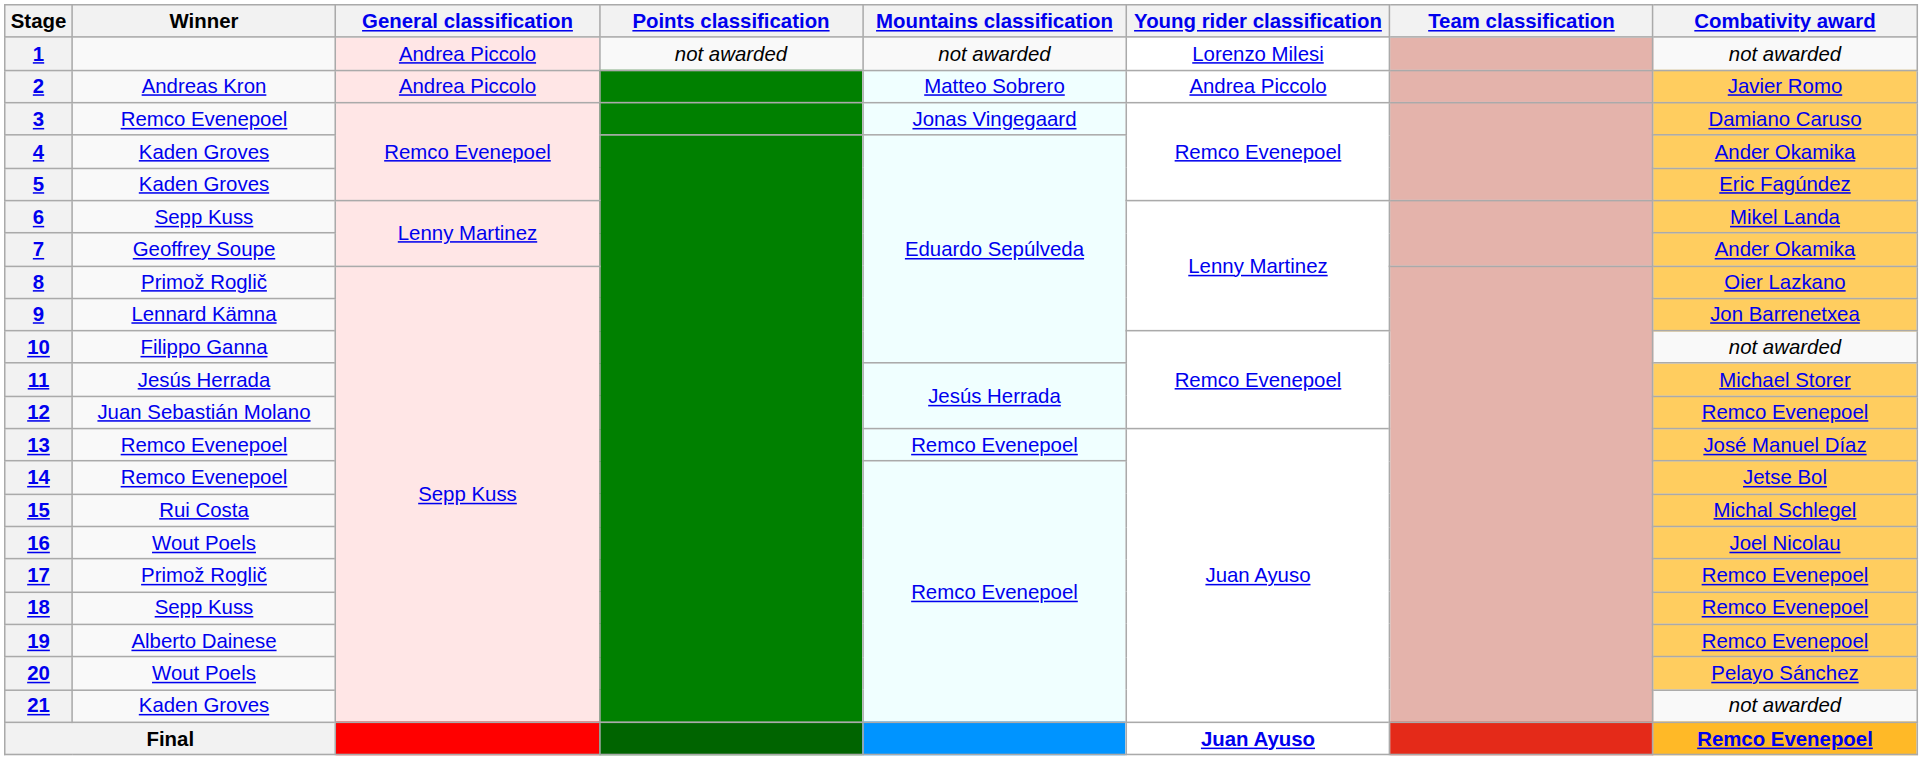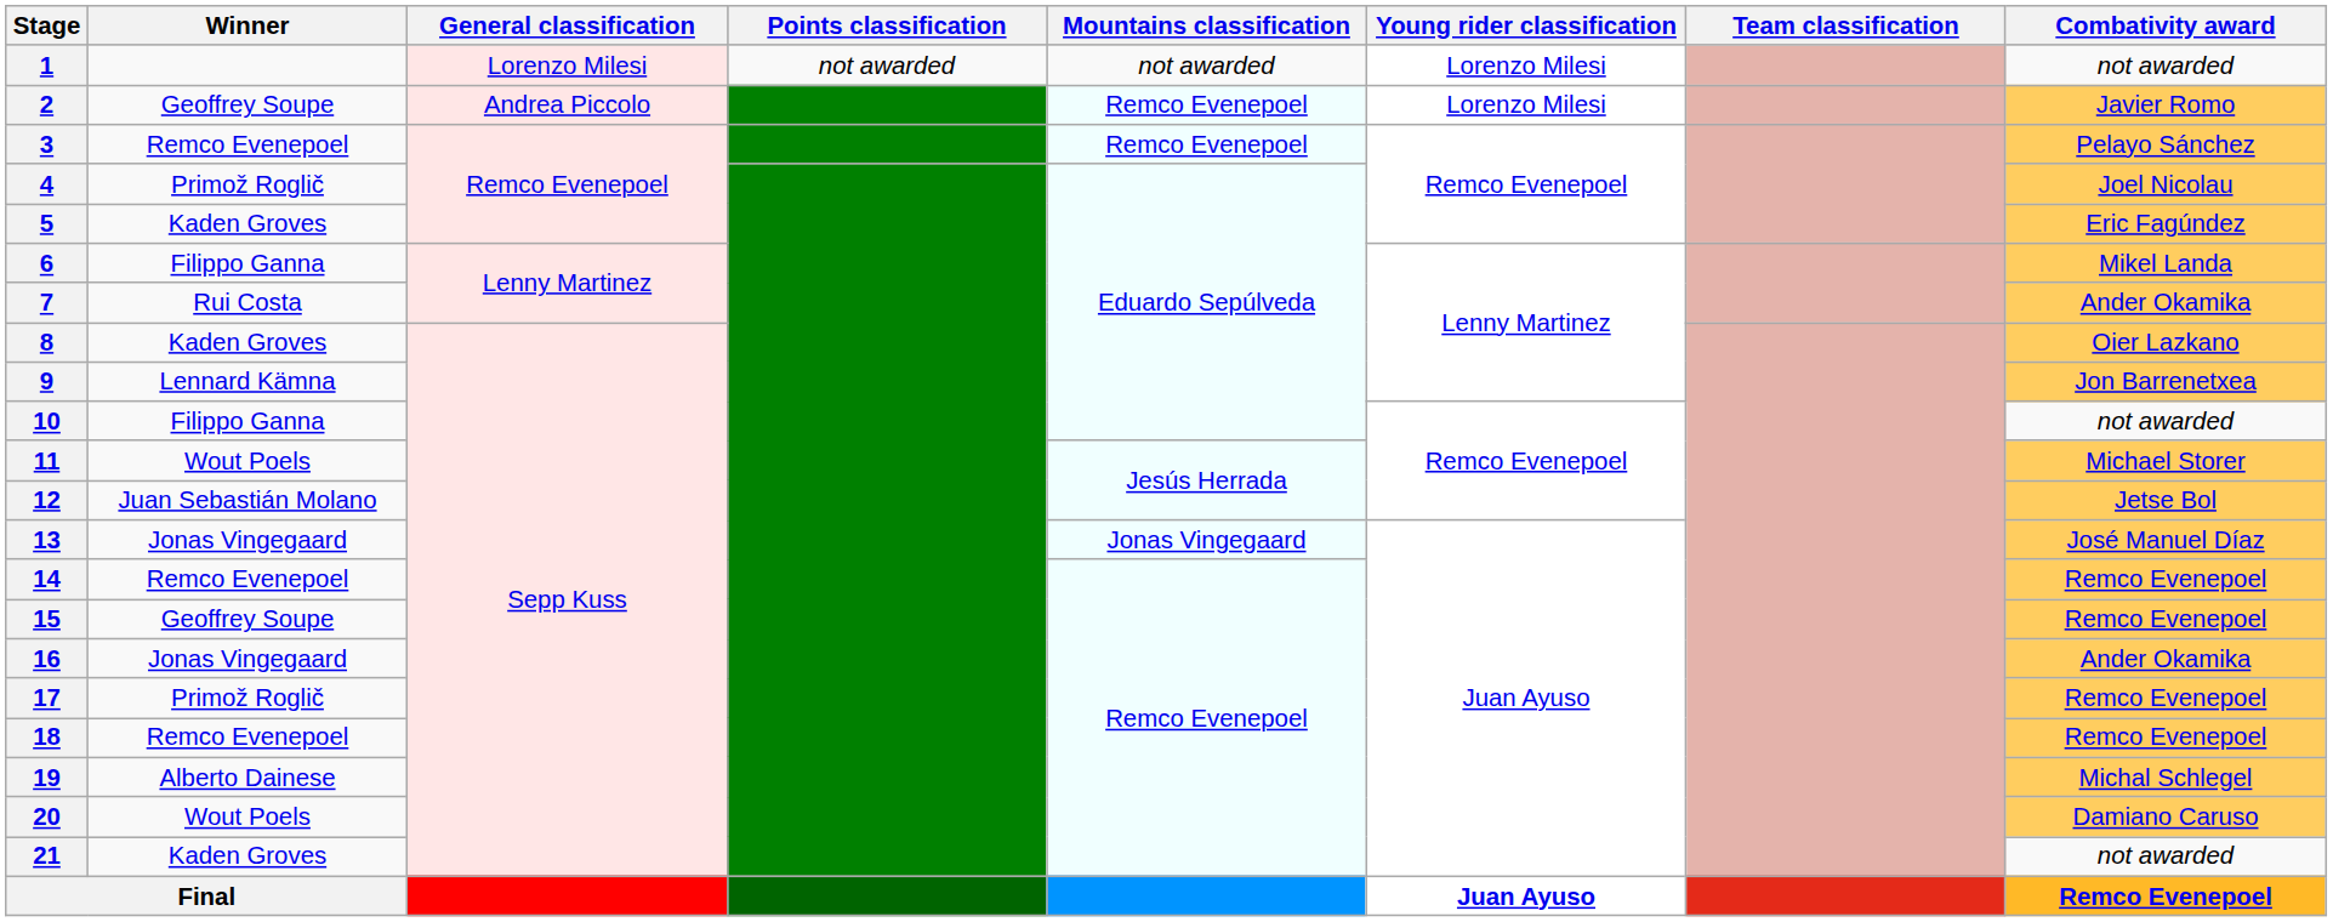1 | General classification: Andrea Piccolo -> Lorenzo Milesi
2 | Winner: Andreas Kron -> Geoffrey Soupe
2 | Mountains classification: Matteo Sobrero -> Remco Evenepoel
2 | Young rider classification: Andrea Piccolo -> Lorenzo Milesi
3 | Mountains classification: Jonas Vingegaard -> Remco Evenepoel
3 | Combativity award: Damiano Caruso -> Pelayo Sánchez
4 | Winner: Kaden Groves -> Primož Roglič
4 | Combativity award: Ander Okamika -> Joel Nicolau
6 | Winner: Sepp Kuss -> Filippo Ganna
7 | Winner: Geoffrey Soupe -> Rui Costa
8 | Winner: Primož Roglič -> Kaden Groves
11 | Winner: Jesús Herrada -> Wout Poels
12 | Combativity award: Remco Evenepoel -> Jetse Bol
13 | Winner: Remco Evenepoel -> Jonas Vingegaard
13 | Mountains classification: Remco Evenepoel -> Jonas Vingegaard
14 | Combativity award: Jetse Bol -> Remco Evenepoel
15 | Winner: Rui Costa -> Geoffrey Soupe
15 | Combativity award: Michal Schlegel -> Remco Evenepoel
16 | Winner: Wout Poels -> Jonas Vingegaard
16 | Combativity award: Joel Nicolau -> Ander Okamika
18 | Winner: Sepp Kuss -> Remco Evenepoel
19 | Combativity award: Remco Evenepoel -> Michal Schlegel
20 | Combativity award: Pelayo Sánchez -> Damiano Caruso
